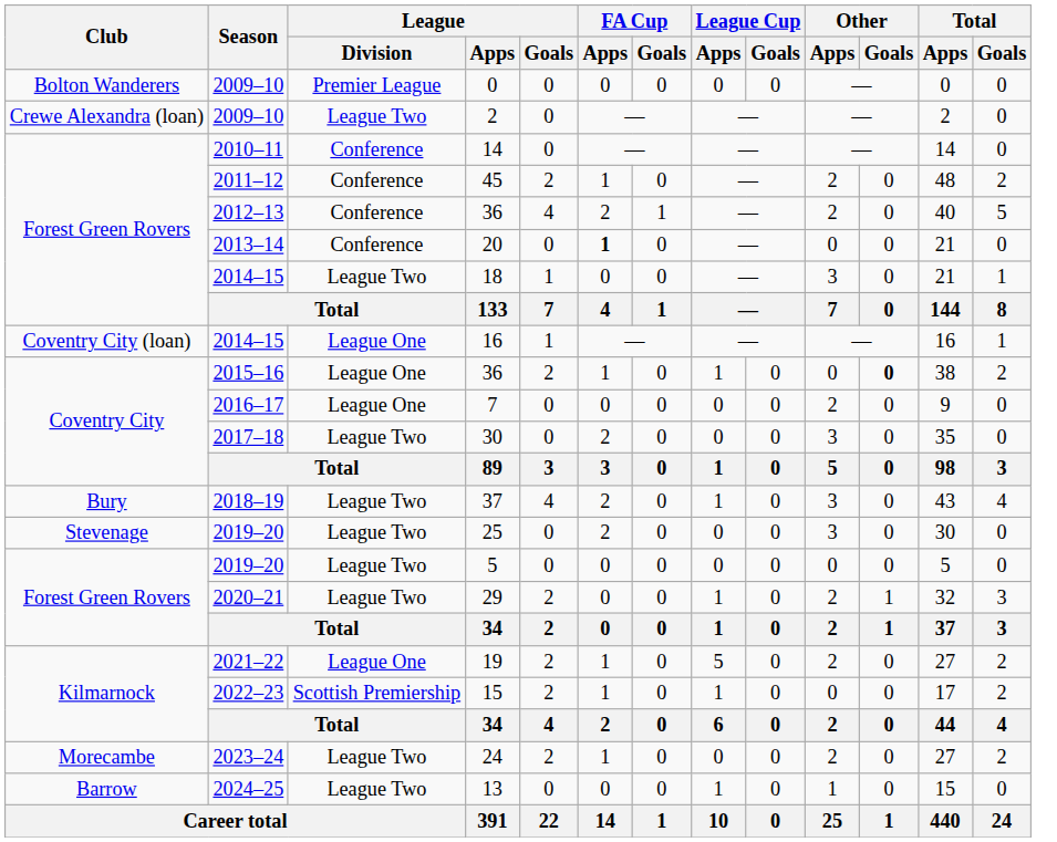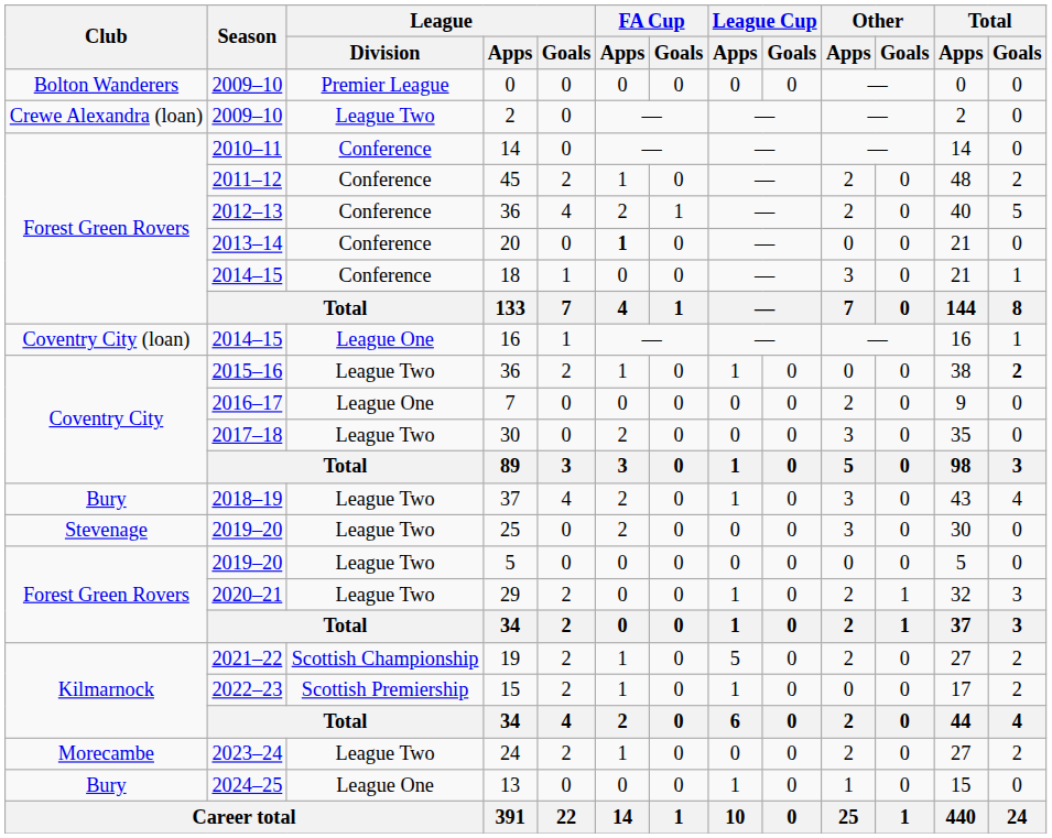18 | League / Division: League Two -> Conference
2015–16 / 36 | League / Division: League One -> League Two
2015–16 / 36 | Other / Goals: bold -> normal
2015–16 / 36 | Total / Goals: normal -> bold
19 | League / Division: League One -> Scottish Championship
13 | Club: Barrow -> Bury
13 | League / Division: League Two -> League One
